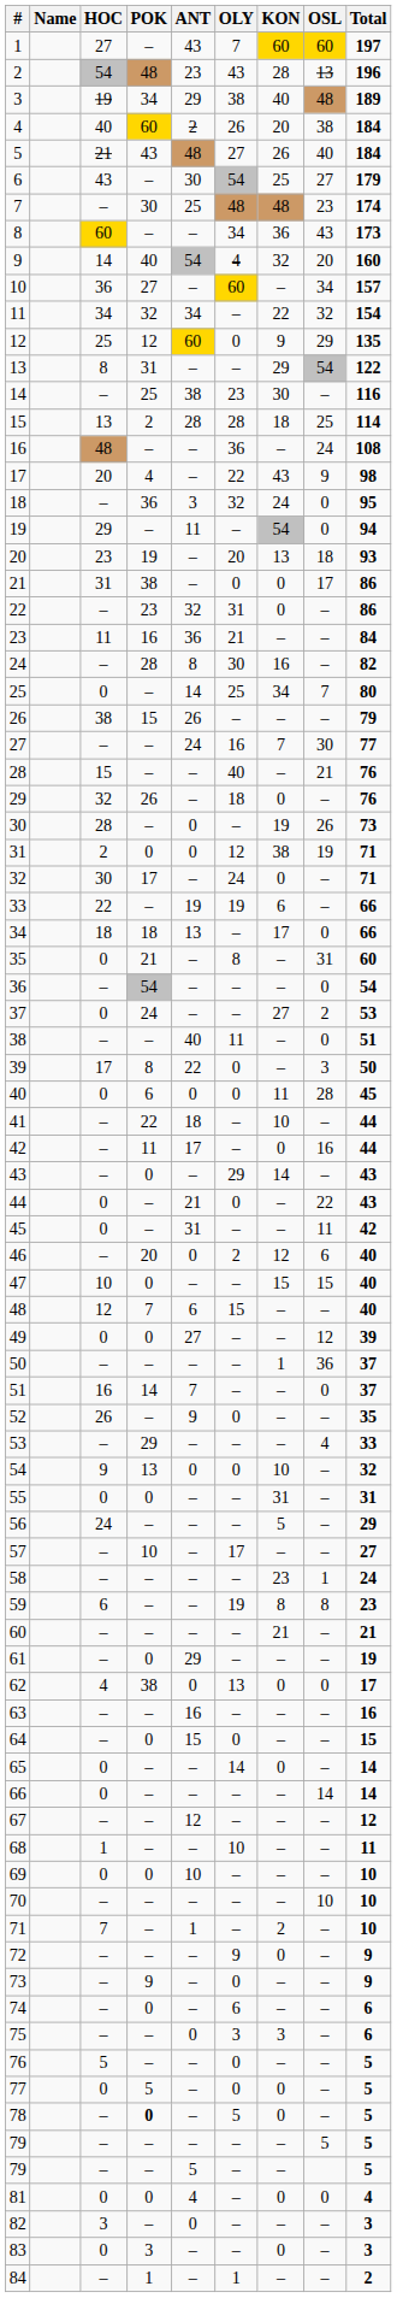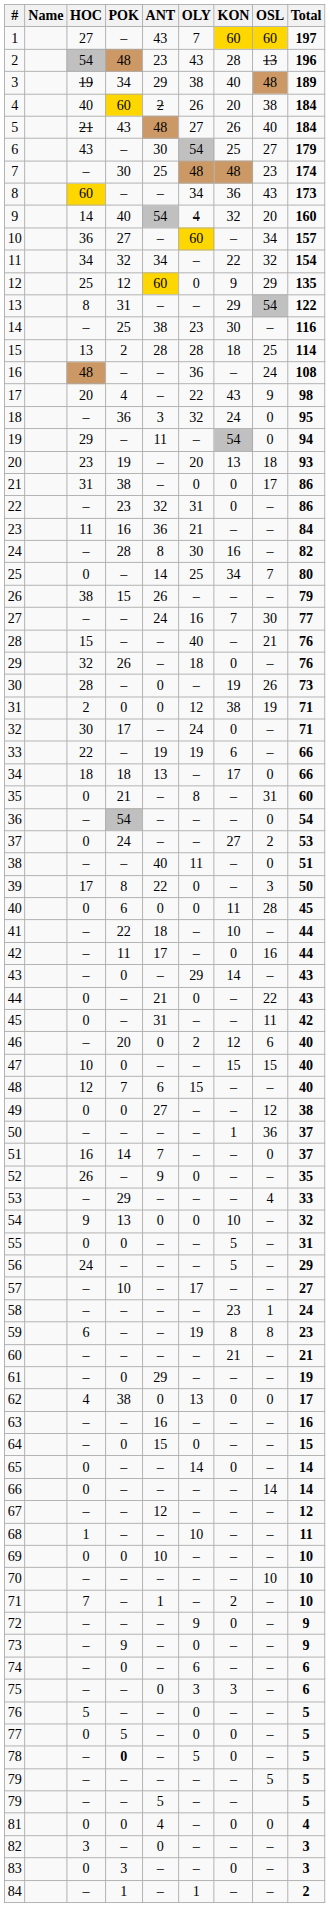49 | Total: 39 -> 38
55 | KON: 31 -> 5
